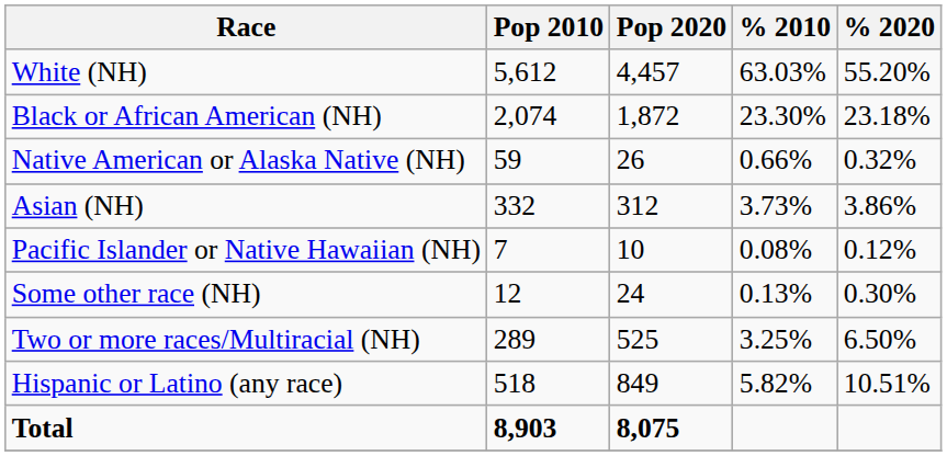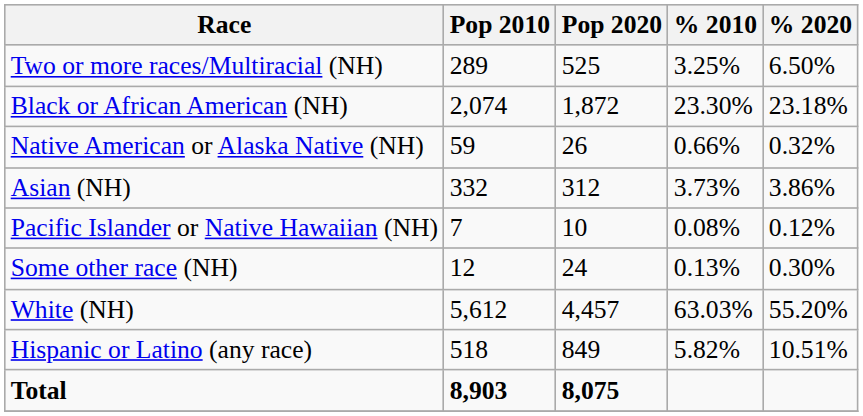rows swapped: White (NH) <-> Two or more races/Multiracial (NH)
